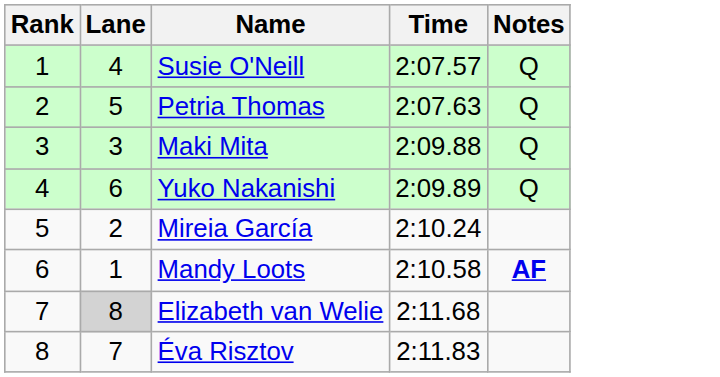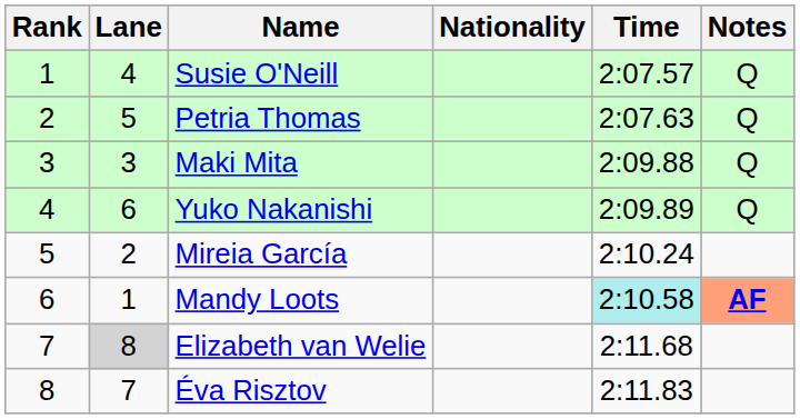+ column: Nationality
Mandy Loots | Time: no background -> paleturquoise background
Mandy Loots | Notes: no background -> lightsalmon background
